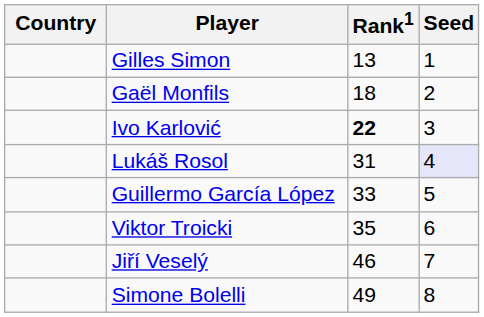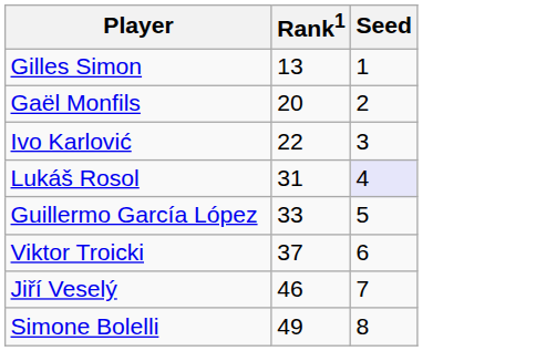- column: Country
Gaël Monfils | Rank1: 18 -> 20
Ivo Karlović | Rank1: bold -> normal
Viktor Troicki | Rank1: 35 -> 37
